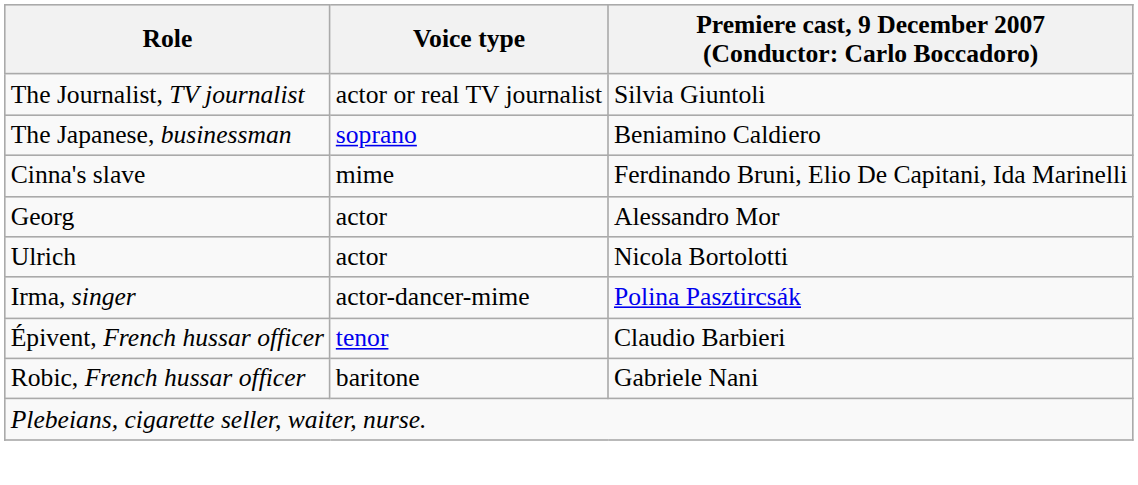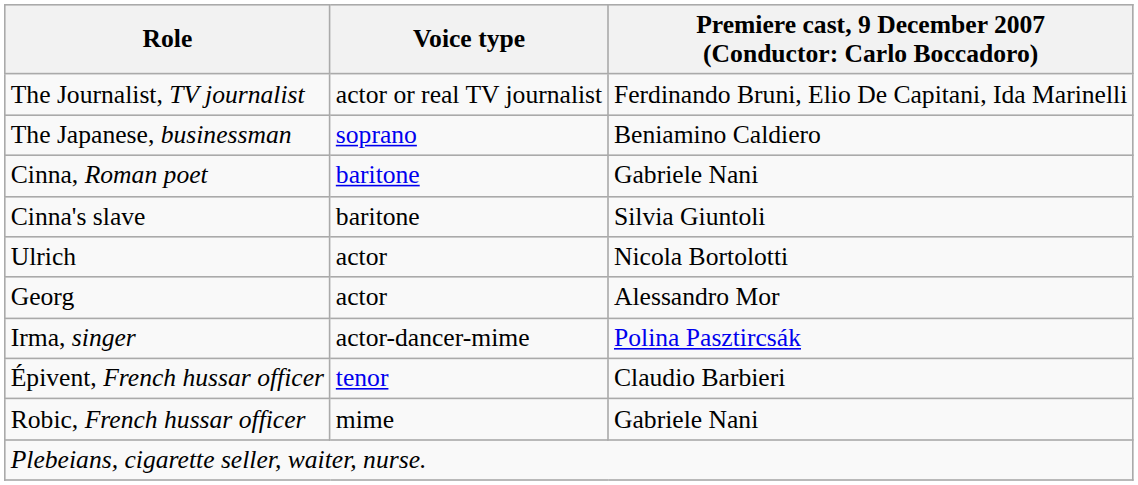The Journalist, TV journalist | column 3: Silvia Giuntoli -> Ferdinando Bruni, Elio De Capitani, Ida Marinelli
+ row: Cinna, Roman poet | baritone | Gabriele Nani
Cinna's slave | Voice type: mime -> baritone
Cinna's slave | column 3: Ferdinando Bruni, Elio De Capitani, Ida Marinelli -> Silvia Giuntoli
rows swapped: Georg <-> Ulrich
Robic, French hussar officer | Voice type: baritone -> mime
